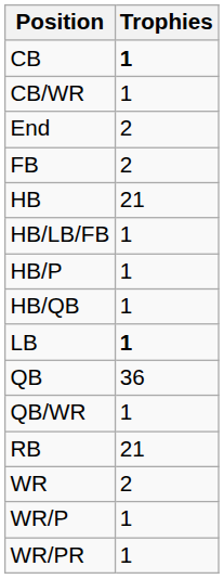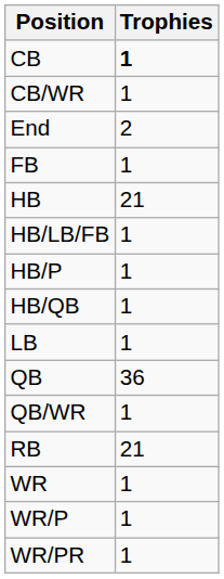FB | Trophies: 2 -> 1
LB | Trophies: bold -> normal
WR | Trophies: 2 -> 1
